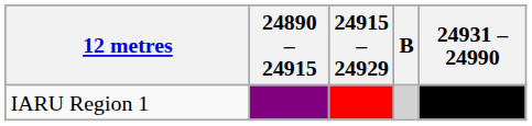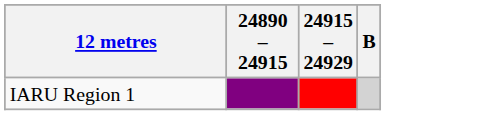- column: 24931 – 24990
